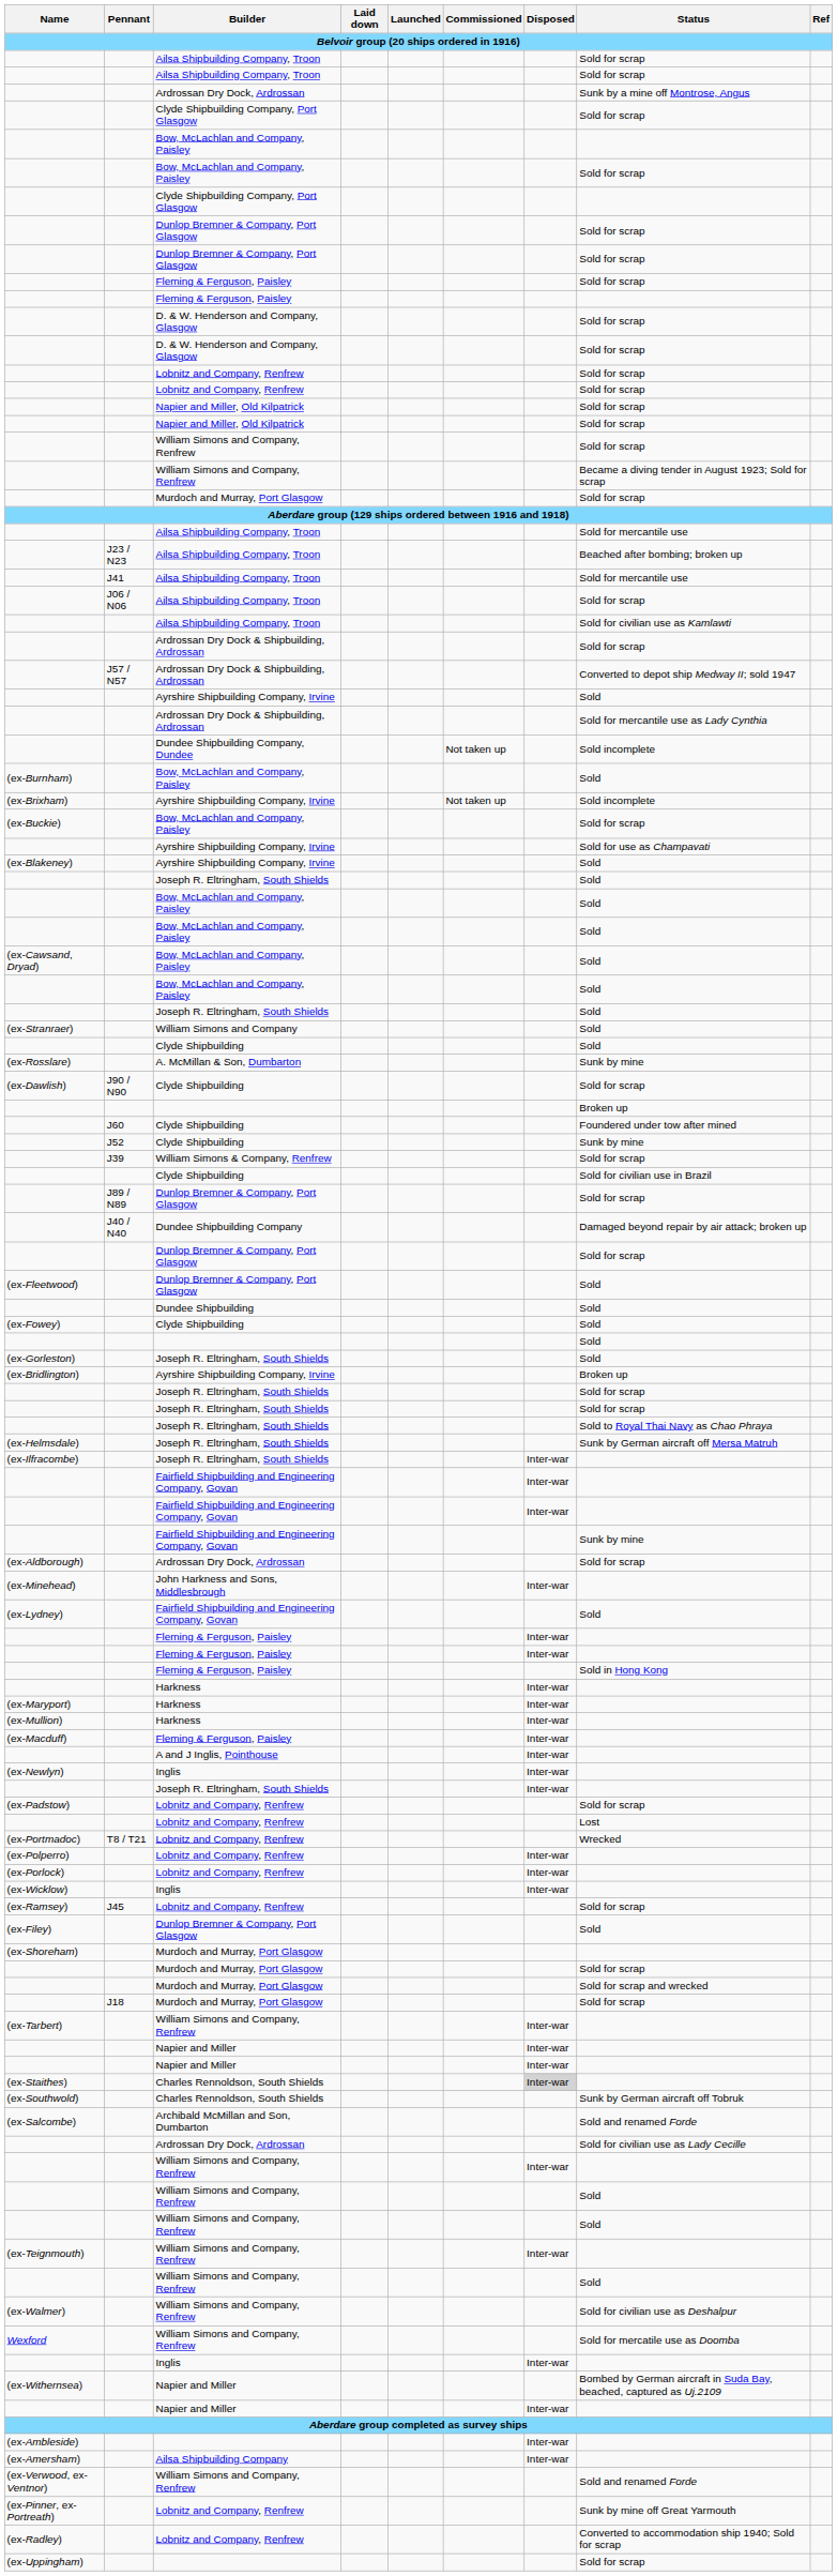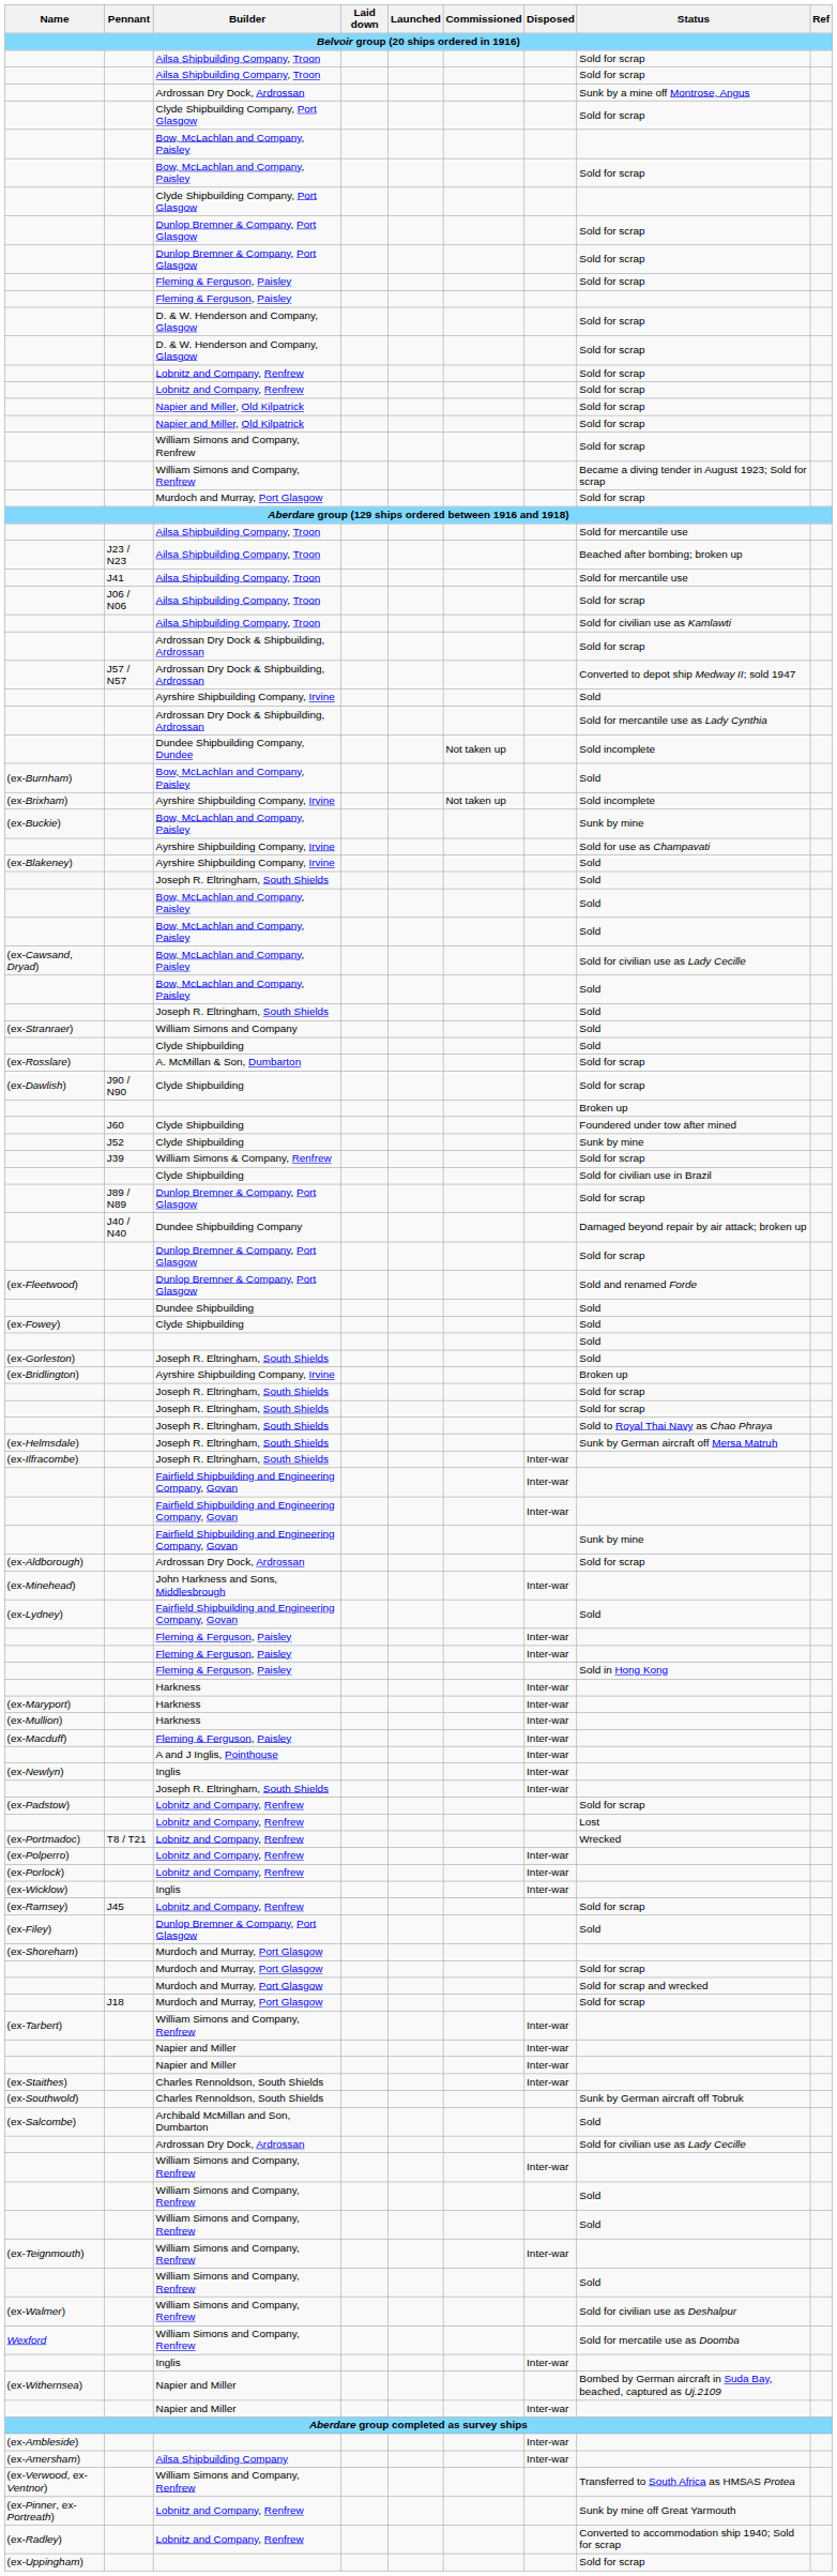(ex-Buckie) | Status: Sold for scrap -> Sunk by mine
(ex-Cawsand, Dryad) | Status: Sold -> Sold for civilian use as Lady Cecille
(ex-Rosslare) | Status: Sunk by mine -> Sold for scrap
(ex-Fleetwood) | Status: Sold -> Sold and renamed Forde
(ex-Staithes) | Disposed: lightgrey background -> no background
(ex-Salcombe) | Status: Sold and renamed Forde -> Sold
(ex-Verwood, ex-Ventnor) | Status: Sold and renamed Forde -> Transferred to South Africa as HMSAS Protea
